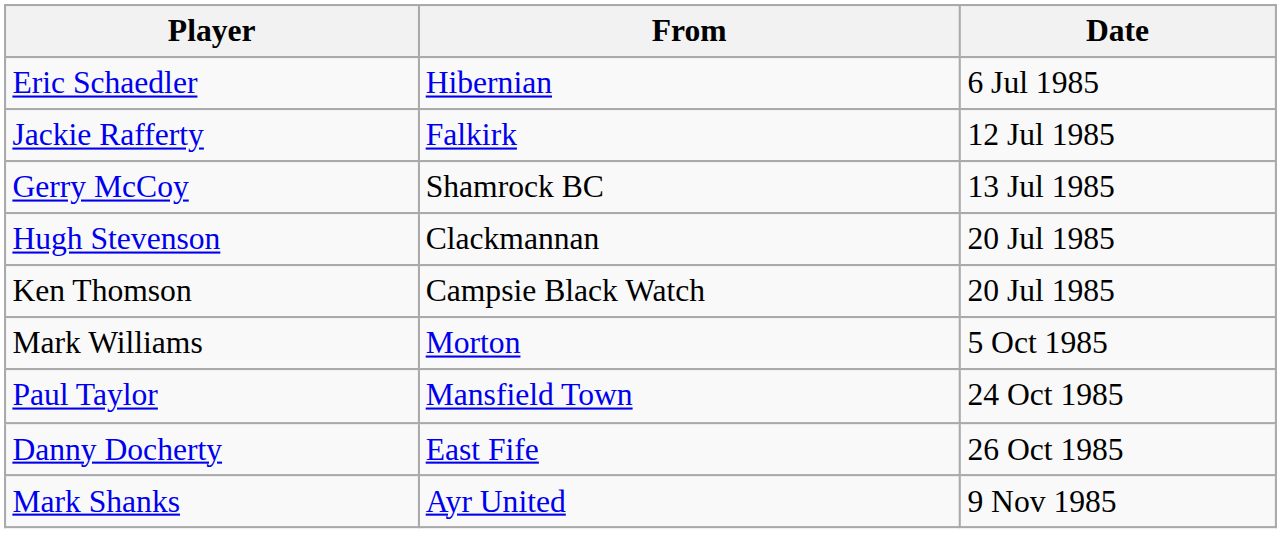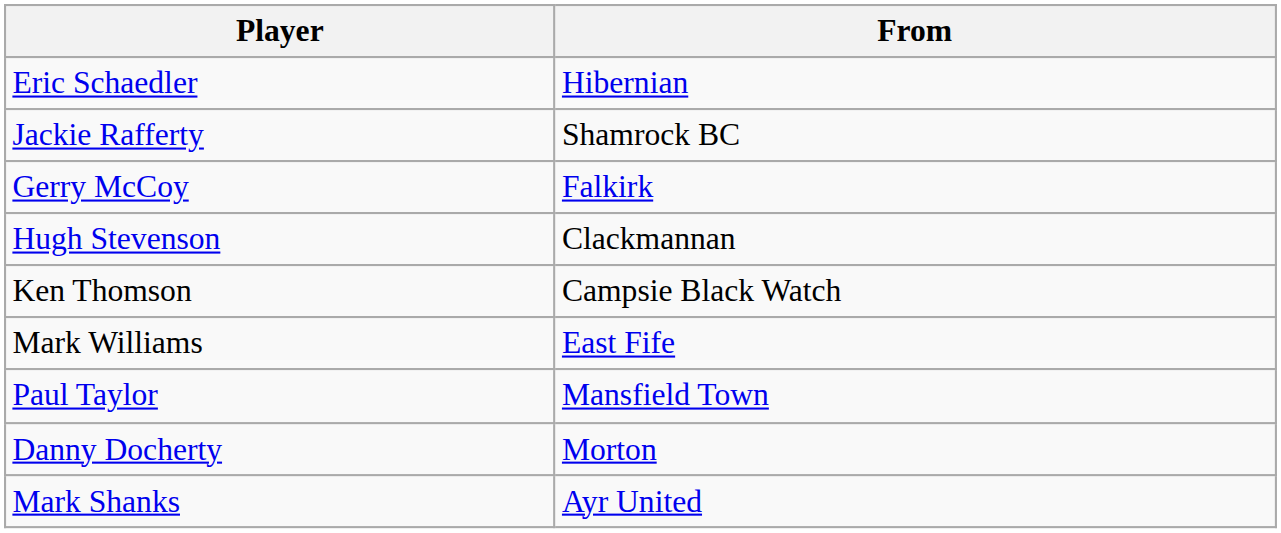- column: Date | 6 Jul 1985 | 12 Jul 1985 | 13 Jul 1985 | 20 Jul 1985 | 20 Jul 1985 | 5 Oct 1985 | 24 Oct 1985 | 26 Oct 1985 | 9 Nov 1985
Jackie Rafferty | From: Falkirk -> Shamrock BC
Gerry McCoy | From: Shamrock BC -> Falkirk
Mark Williams | From: Morton -> East Fife
Danny Docherty | From: East Fife -> Morton
